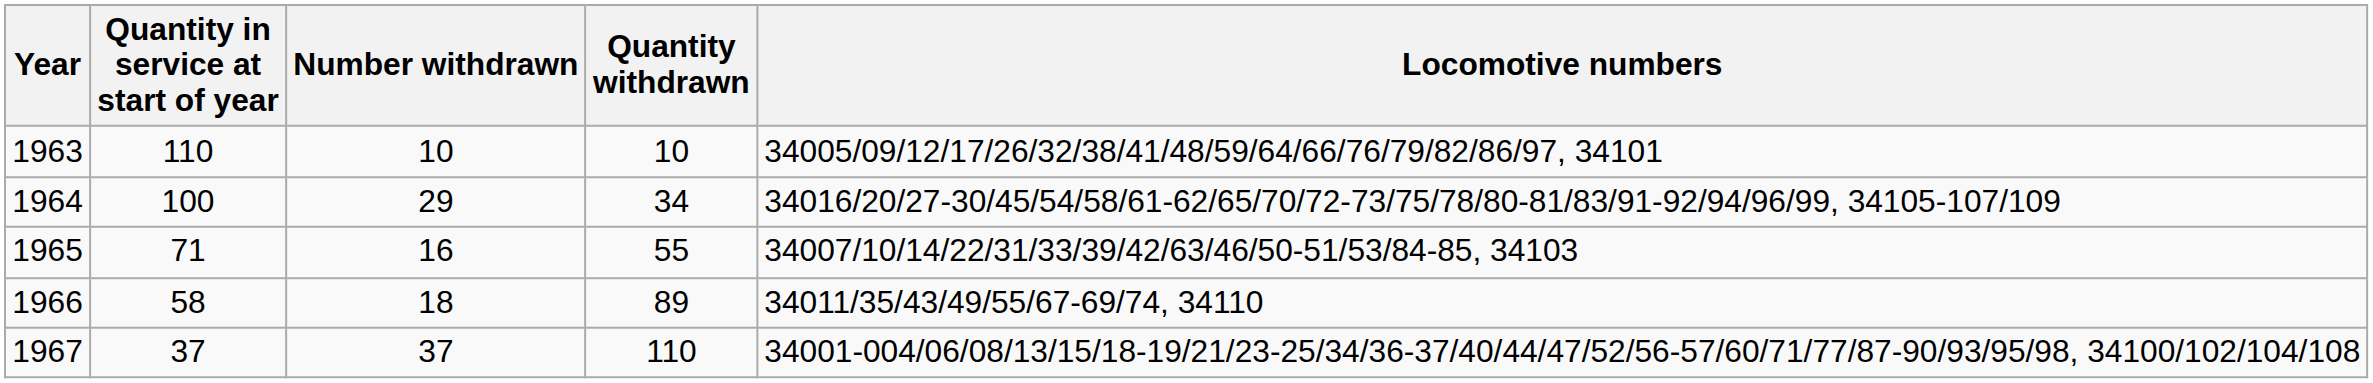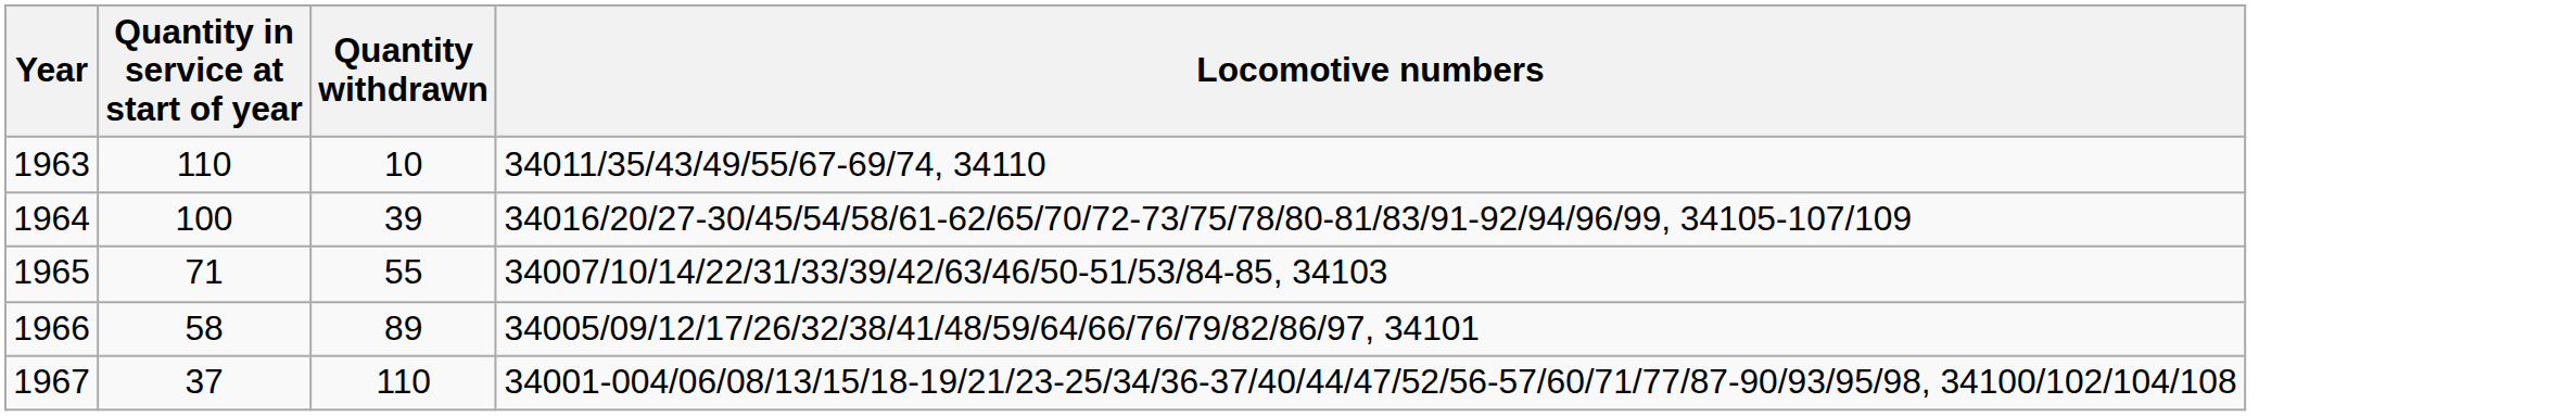- column: Number withdrawn | 10 | 29 | 16 | 18 | 37
1963 | Locomotive numbers: 34005/09/12/17/26/32/38/41/48/59/64/66/76/79/82/86/97, 34101 -> 34011/35/43/49/55/67-69/74, 34110
1964 | Quantity withdrawn: 34 -> 39
1966 | Locomotive numbers: 34011/35/43/49/55/67-69/74, 34110 -> 34005/09/12/17/26/32/38/41/48/59/64/66/76/79/82/86/97, 34101
